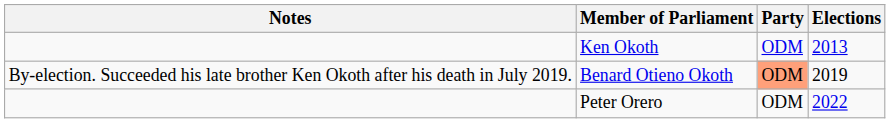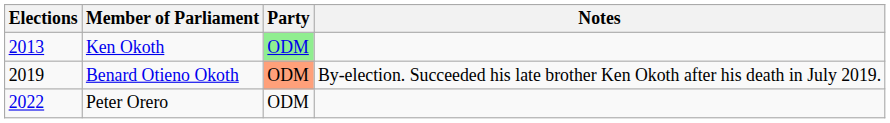columns swapped: Elections <-> Notes
Ken Okoth | Party: no background -> lightgreen background
